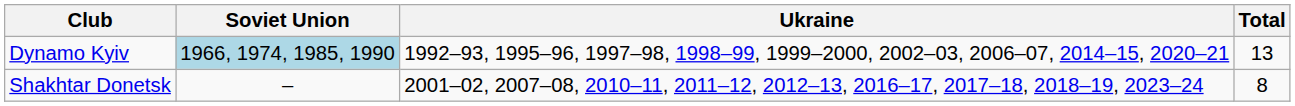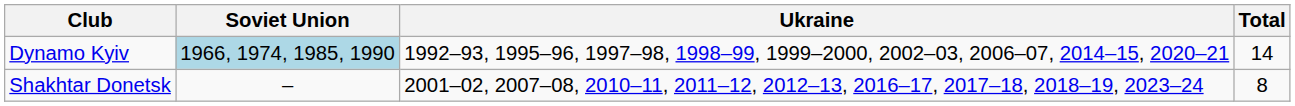Dynamo Kyiv | Total: 13 -> 14
